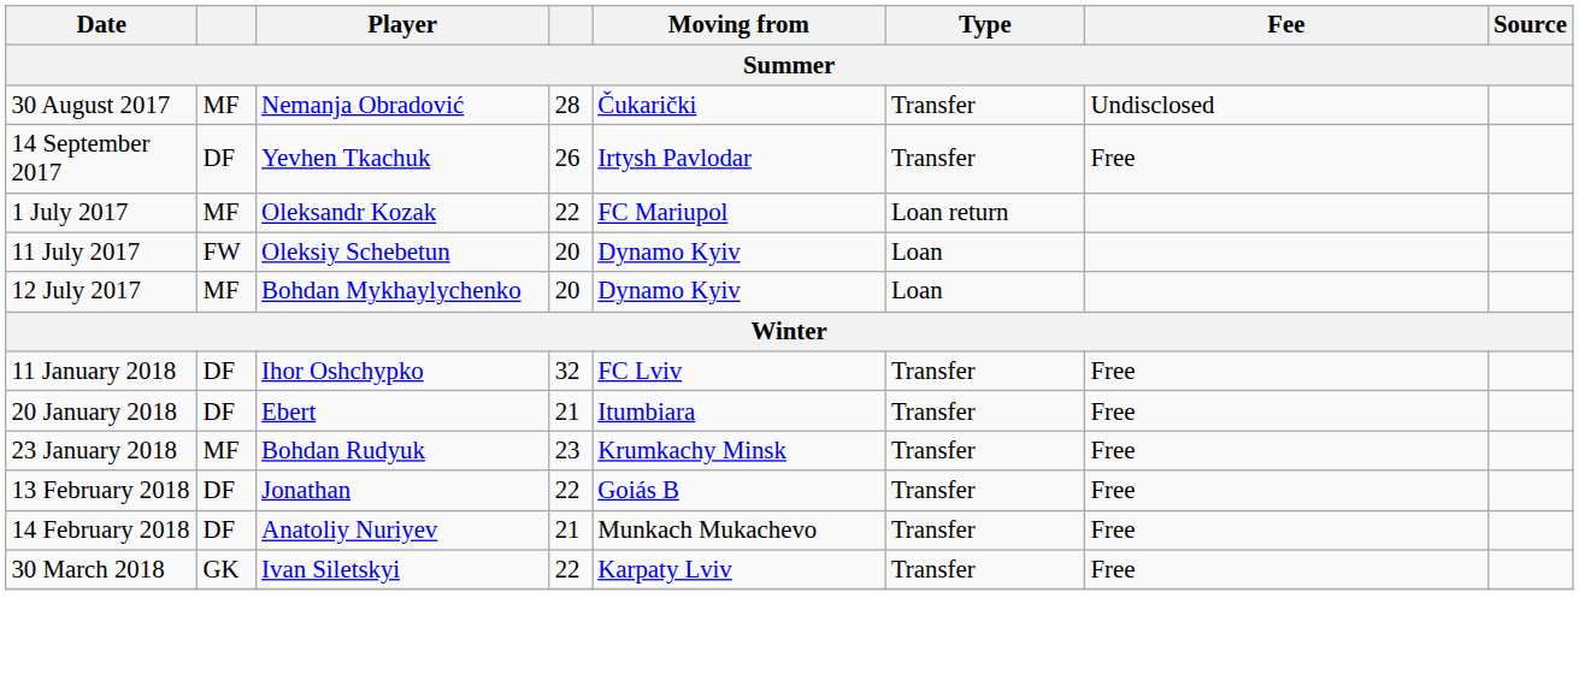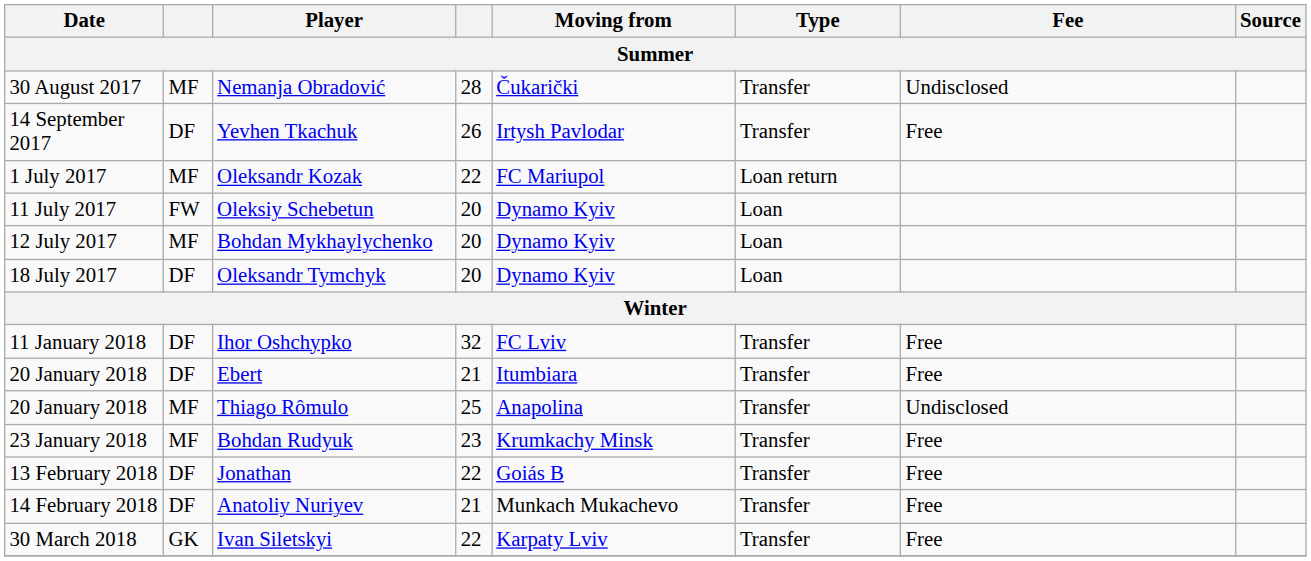+ row: 18 July 2017 | DF | Oleksandr Tymchyk | 20 | Dynamo Kyiv | Loan
+ row: 20 January 2018 | MF | Thiago Rômulo | 25 | Anapolina | Transfer | Undisclosed
